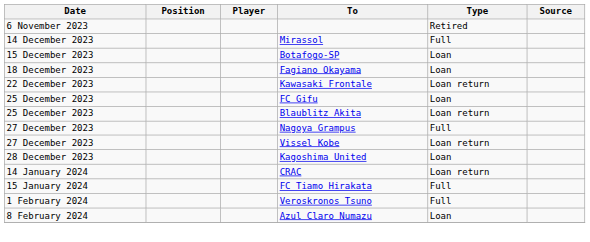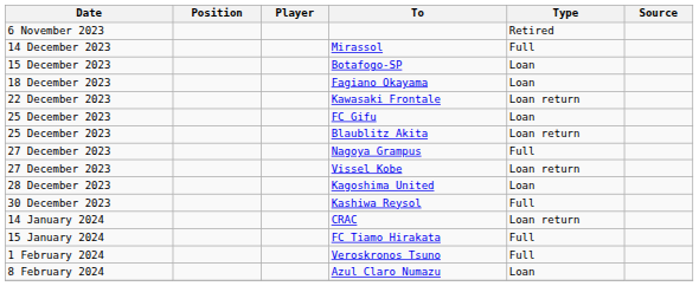+ row: 30 December 2023 | Kashiwa Reysol | Full
